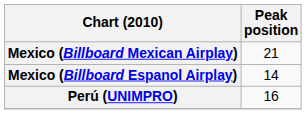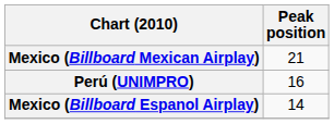rows swapped: Mexico (Billboard Espanol Airplay) <-> Perú (UNIMPRO)
